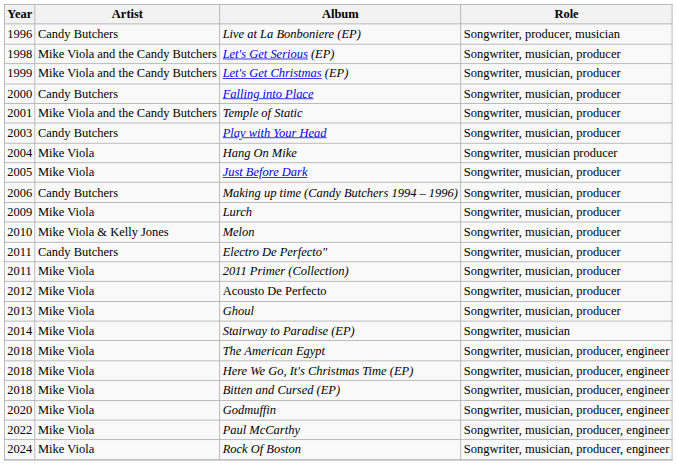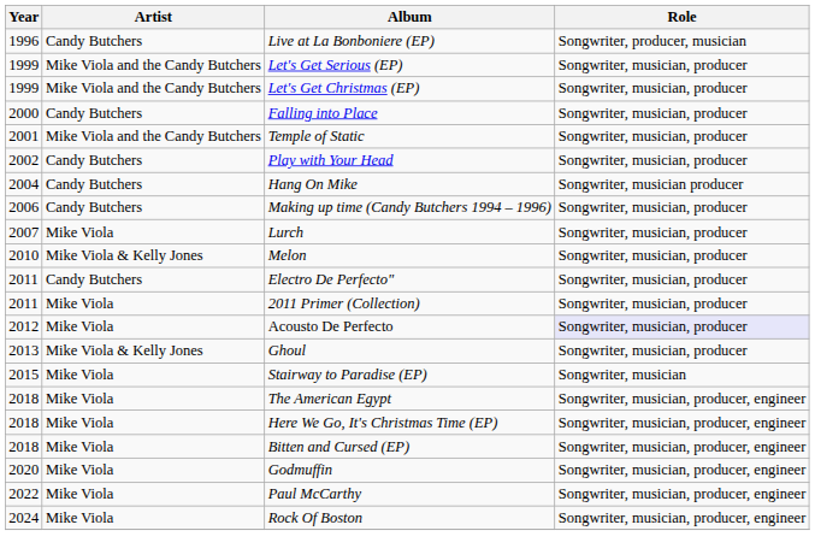Let's Get Serious (EP) | Year: 1998 -> 1999
Play with Your Head | Year: 2003 -> 2002
Hang On Mike | Artist: Mike Viola -> Candy Butchers
- row: 2005 | Mike Viola | Just Before Dark | Songwriter, musician, producer
Lurch | Year: 2009 -> 2007
Acousto De Perfecto | Role: no background -> lavender background
Ghoul | Artist: Mike Viola -> Mike Viola & Kelly Jones
Stairway to Paradise (EP) | Year: 2014 -> 2015
